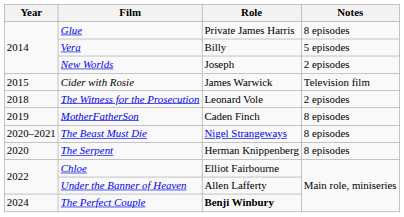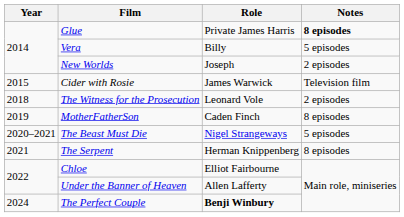Glue | Notes: normal -> bold
The Beast Must Die | Notes: 8 episodes -> 5 episodes
The Serpent | Year: 2020 -> 2021
